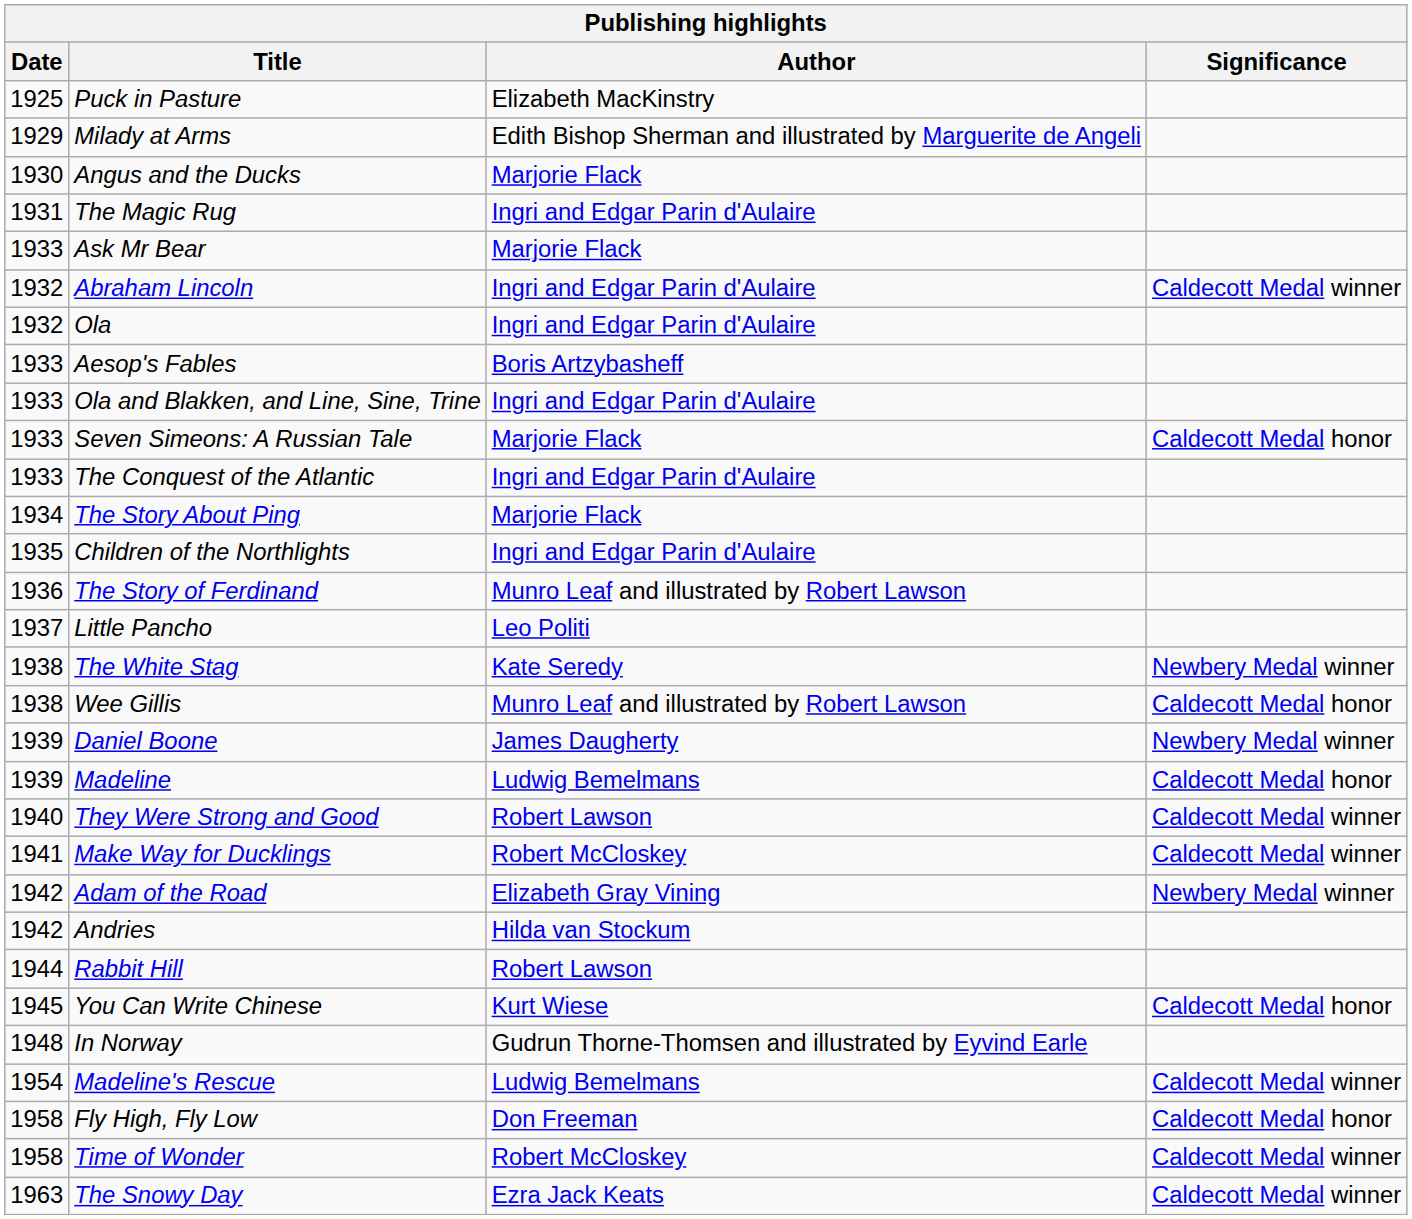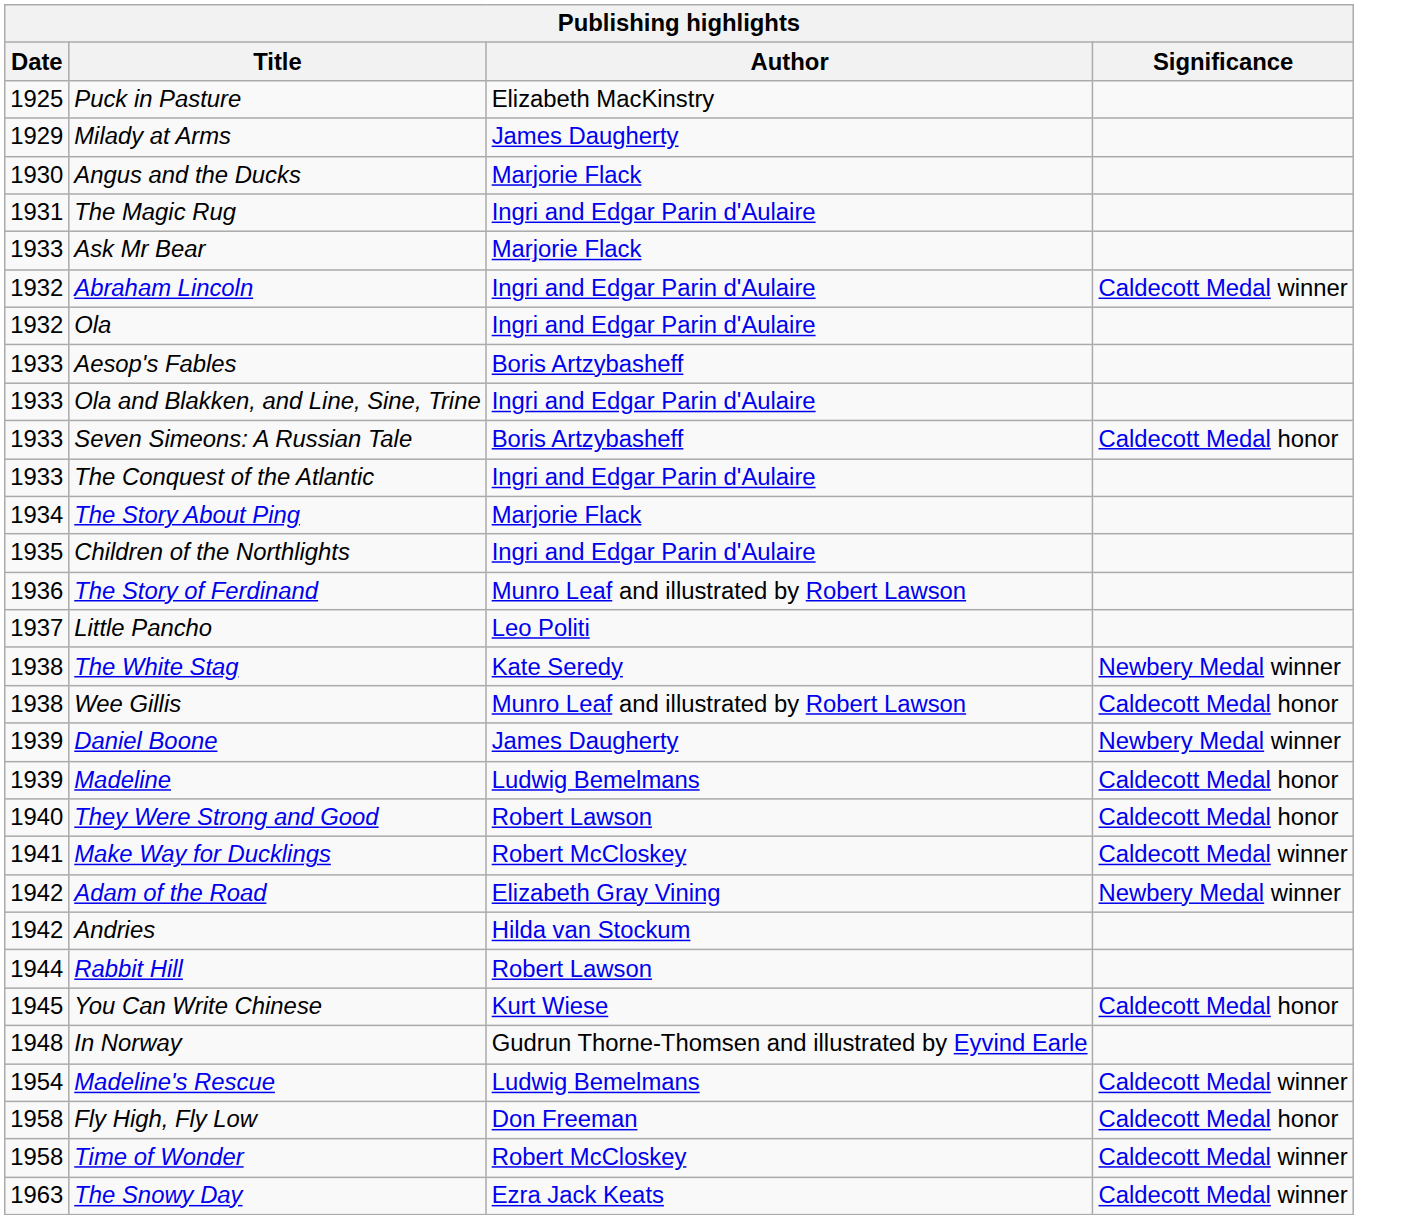Milady at Arms | Author: Edith Bishop Sherman and illustrated by Marguerite de Angeli -> James Daugherty
Seven Simeons: A Russian Tale | Author: Marjorie Flack -> Boris Artzybasheff
They Were Strong and Good | Significance: Caldecott Medal winner -> Caldecott Medal honor
